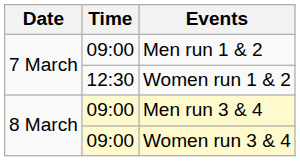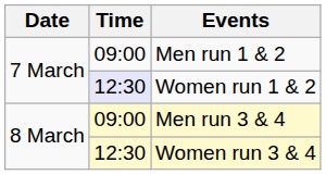Women run 1 & 2 | Time: no background -> lavender background
Women run 3 & 4 | Time: 09:00 -> 12:30
